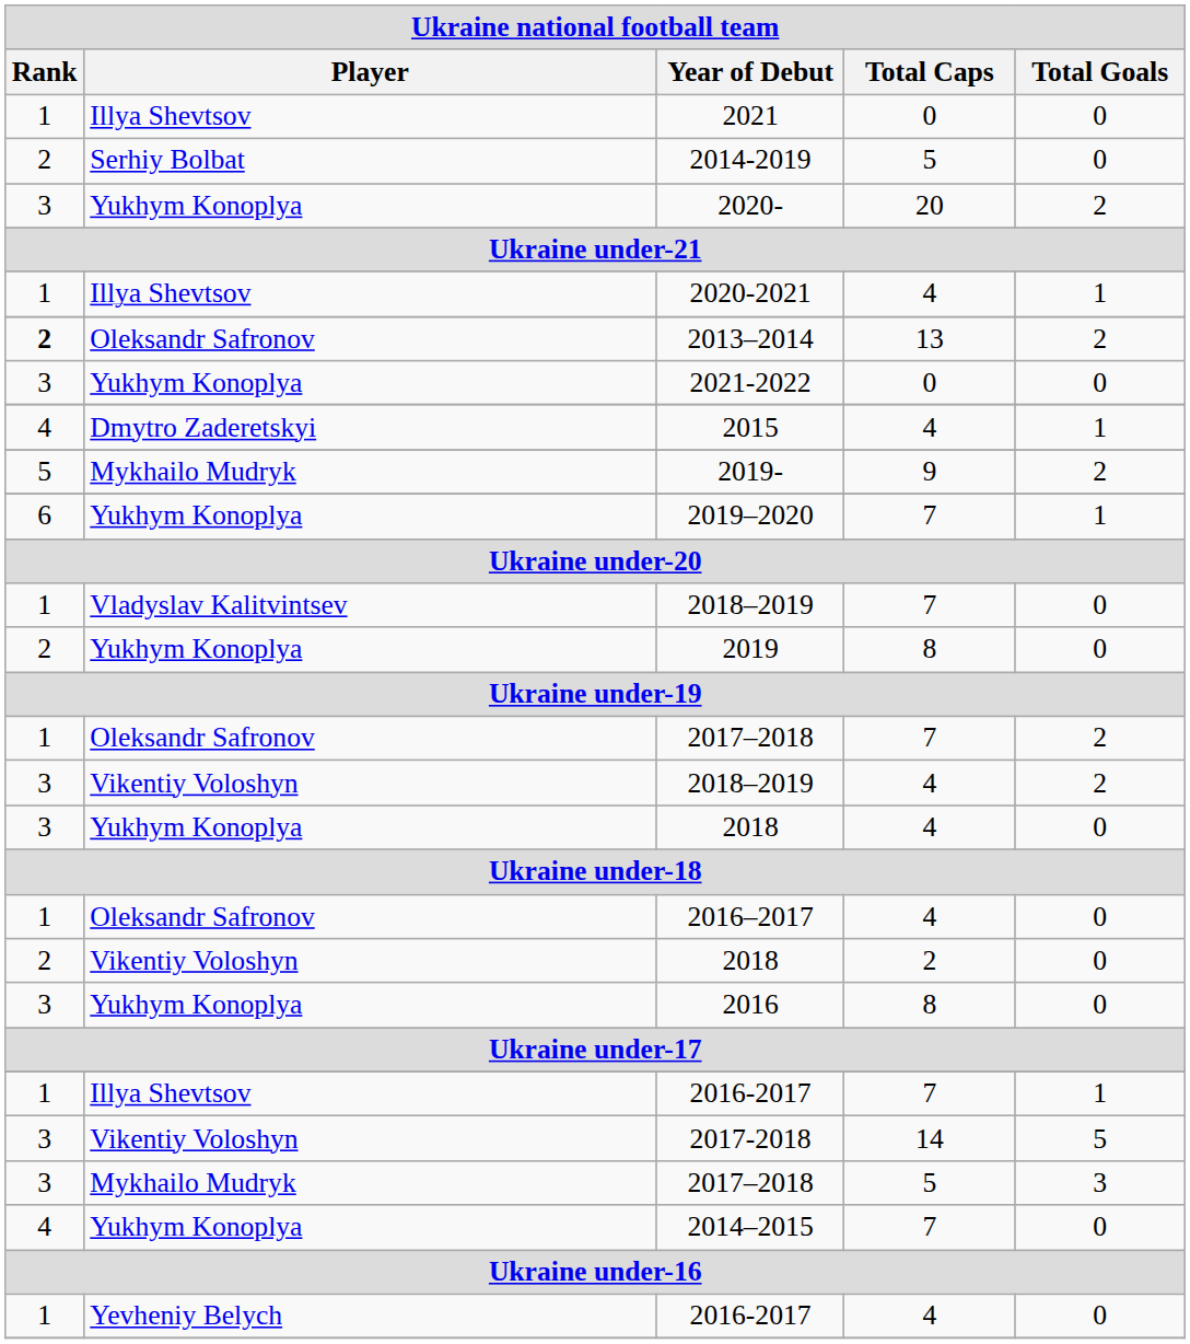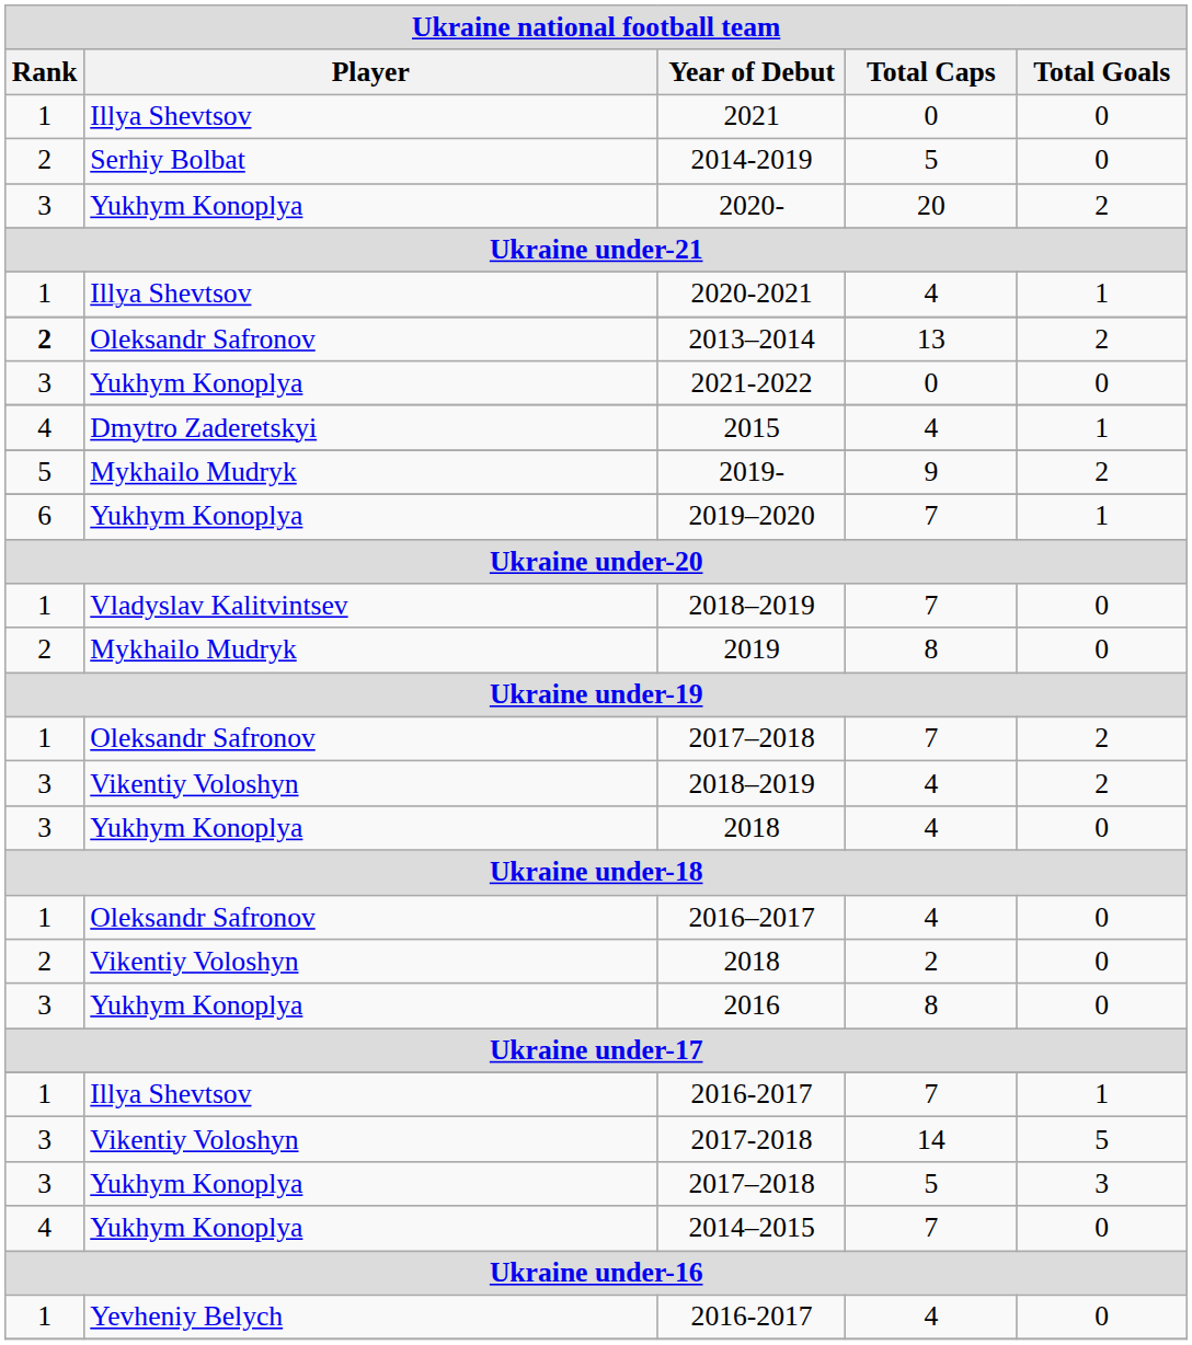2019 | Player: Yukhym Konoplya -> Mykhailo Mudryk
2017–2018 / 5 | Player: Mykhailo Mudryk -> Yukhym Konoplya
